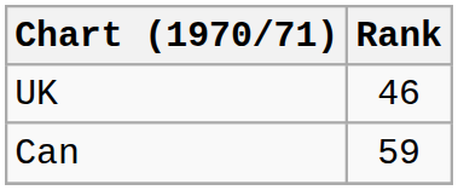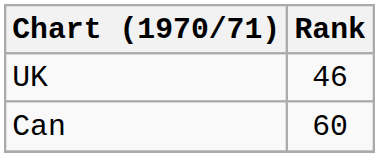Can | Rank: 59 -> 60
